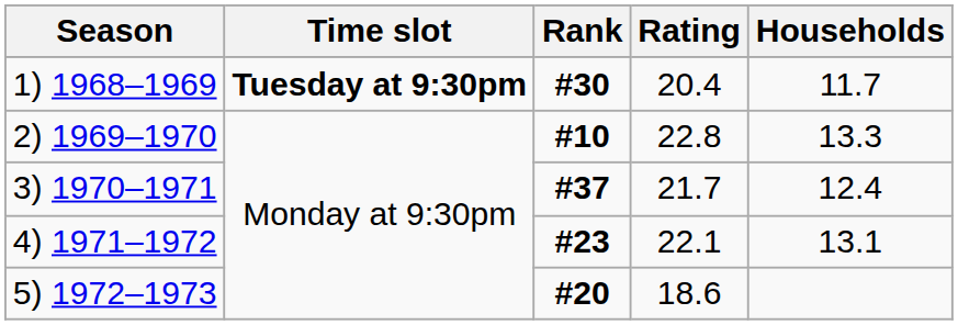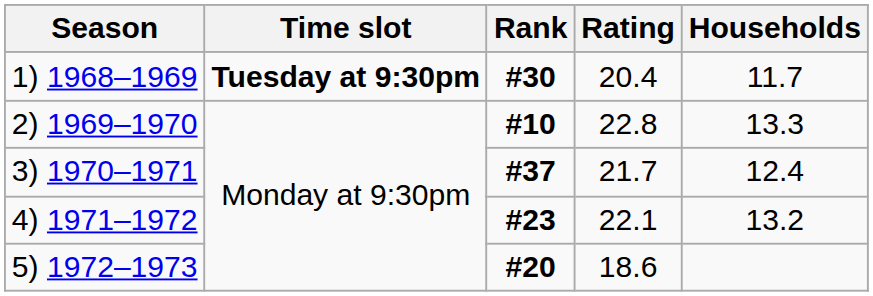4) 1971–1972 | Households: 13.1 -> 13.2
